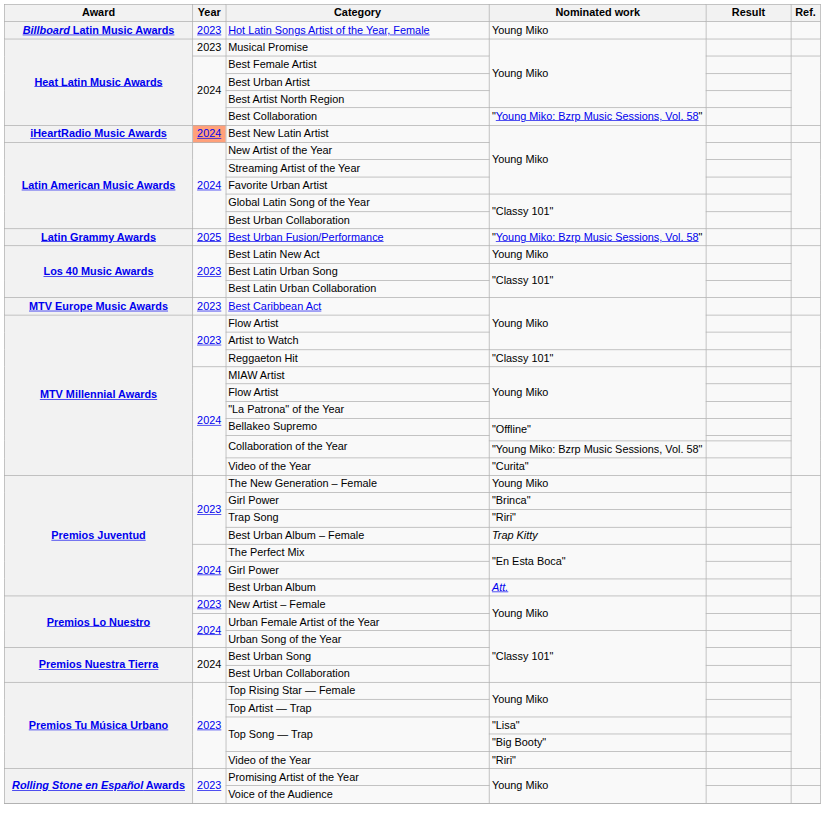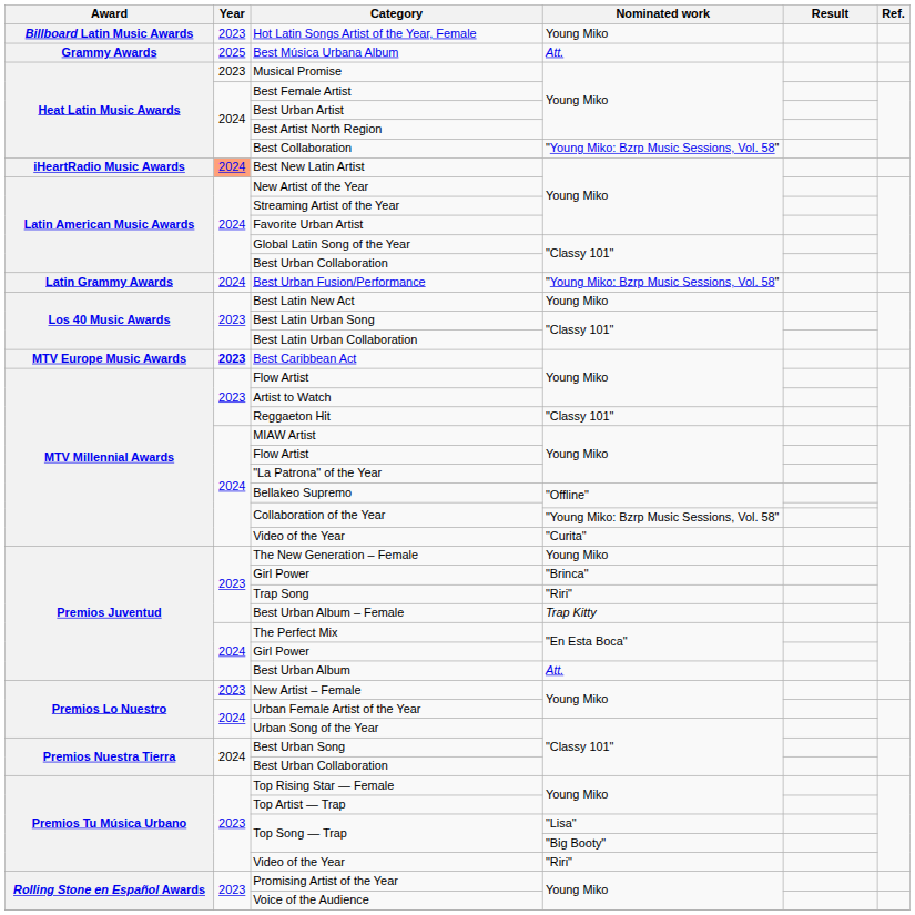+ row: Grammy Awards | 2025 | Best Música Urbana Album | Att.
Best Urban Fusion/Performance | Year: 2025 -> 2024
Best Caribbean Act | Year: normal -> bold
